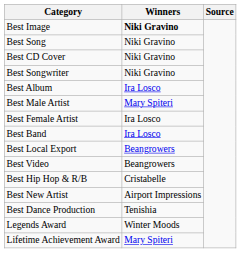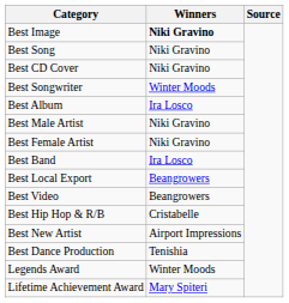Best Songwriter | Winners: Niki Gravino -> Winter Moods
Best Male Artist | Winners: Mary Spiteri -> Niki Gravino
Best Female Artist | Winners: Ira Losco -> Niki Gravino
